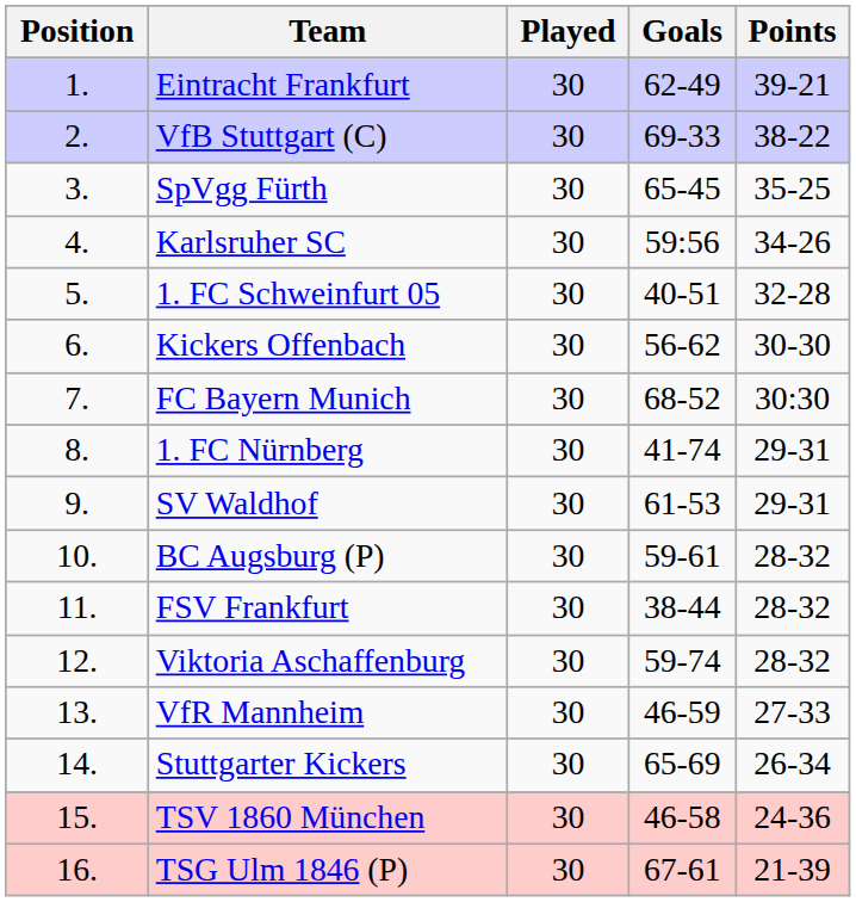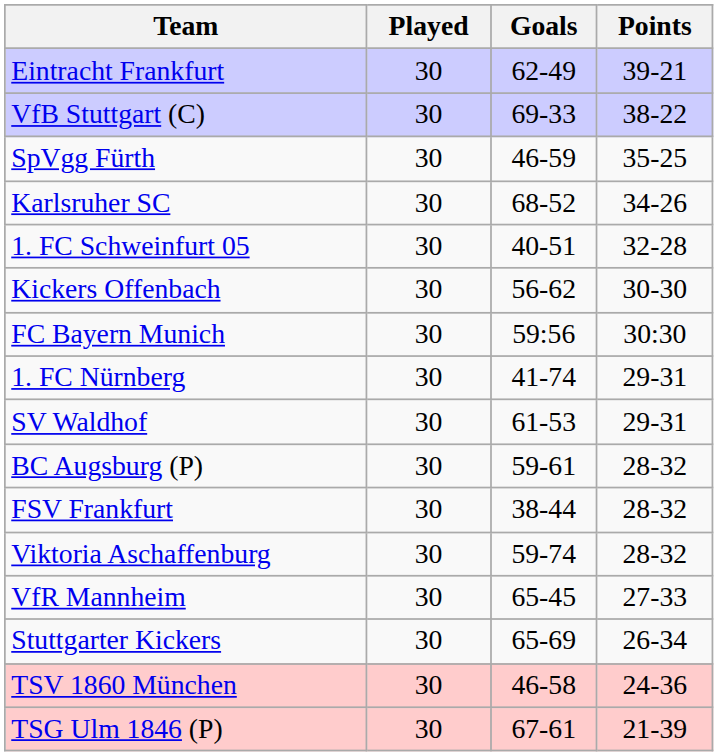- column: Position | 1. | 2. | 3. | 4. | 5. | 6. | 7. | 8. | 9. | 10. | 11. | 12. | 13. | 14. | 15. | 16.
SpVgg Fürth | Goals: 65-45 -> 46-59
Karlsruher SC | Goals: 59:56 -> 68-52
FC Bayern Munich | Goals: 68-52 -> 59:56
VfR Mannheim | Goals: 46-59 -> 65-45
